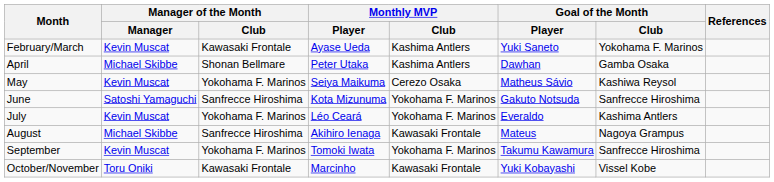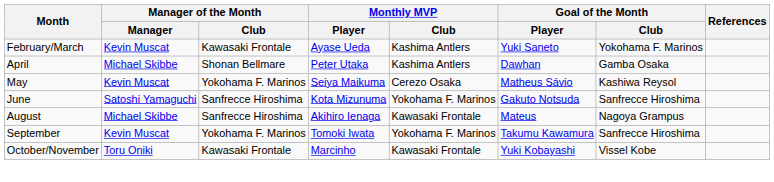- row: July | Kevin Muscat | Yokohama F. Marinos | Léo Ceará | Yokohama F. Marinos | Everaldo | Kashima Antlers
